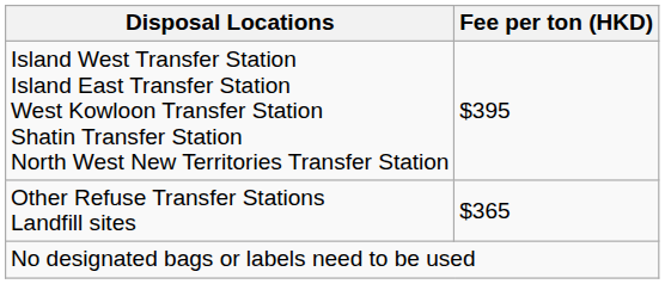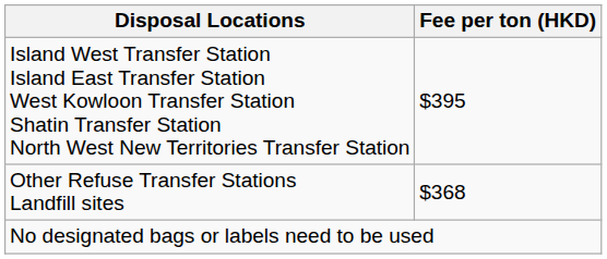Other Refuse Transfer Stations Landfill sites | Fee per ton (HKD): $365 -> $368
